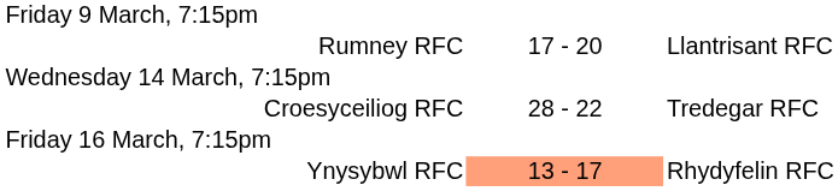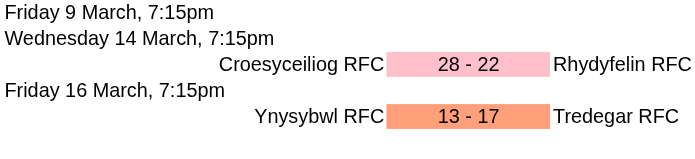- row: Rumney RFC | 17 - 20 | Llantrisant RFC
Croesyceiliog RFC | column 2: no background -> pink background
Croesyceiliog RFC | column 3: Tredegar RFC -> Rhydyfelin RFC
Ynysybwl RFC | column 3: Rhydyfelin RFC -> Tredegar RFC
